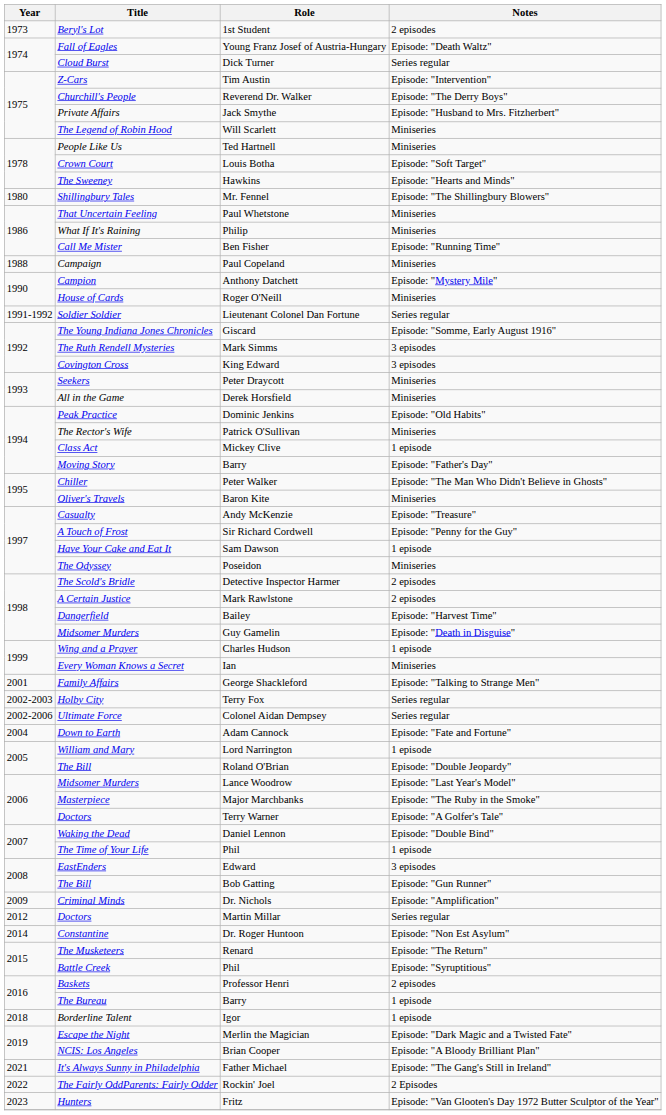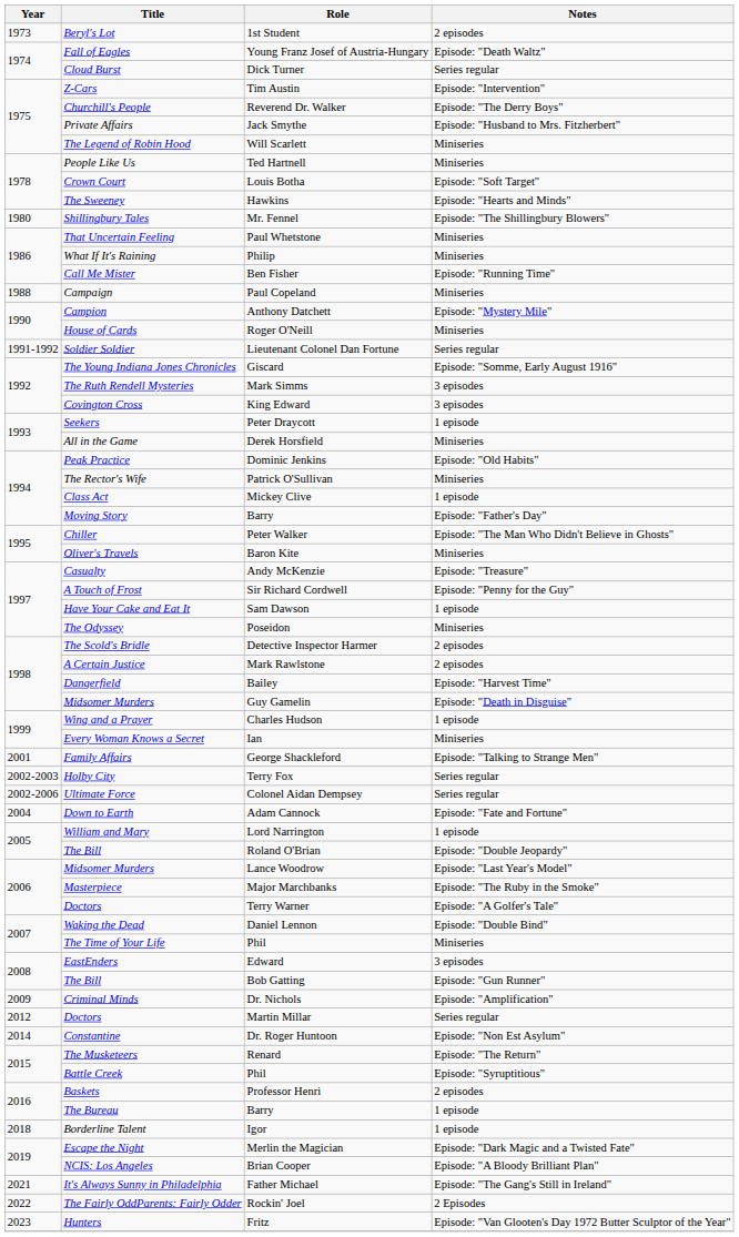Peter Draycott | Notes: Miniseries -> 1 episode
The Time of Your Life / Phil | Notes: 1 episode -> Miniseries
